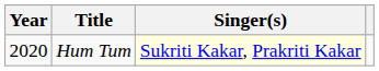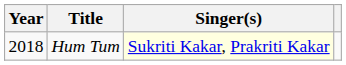Hum Tum | Year: 2020 -> 2018
